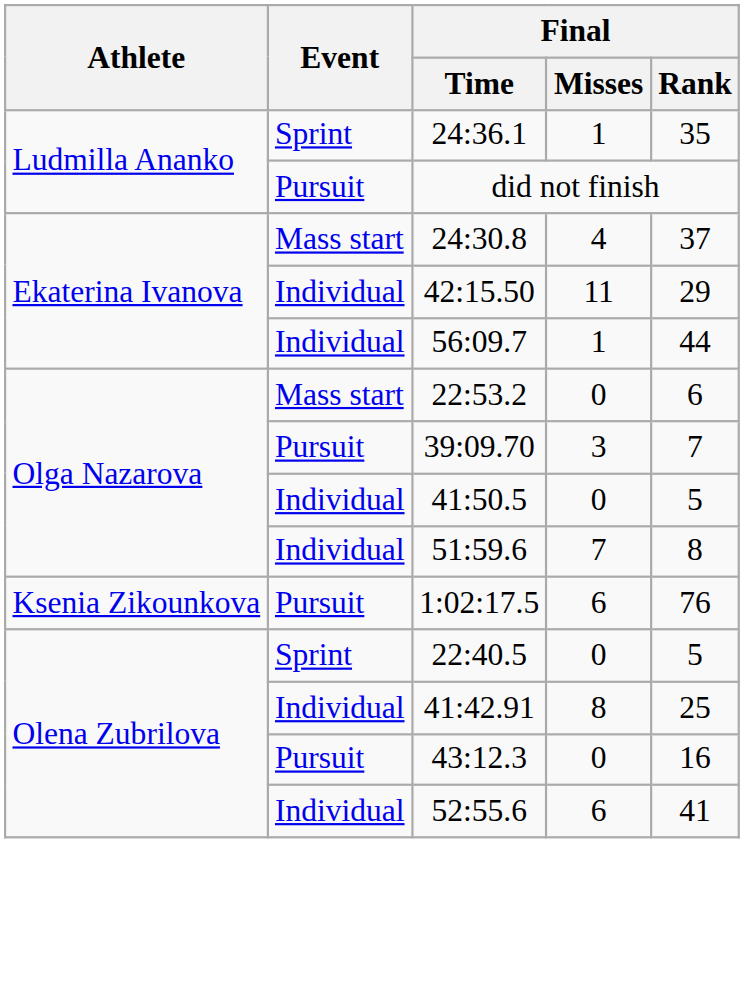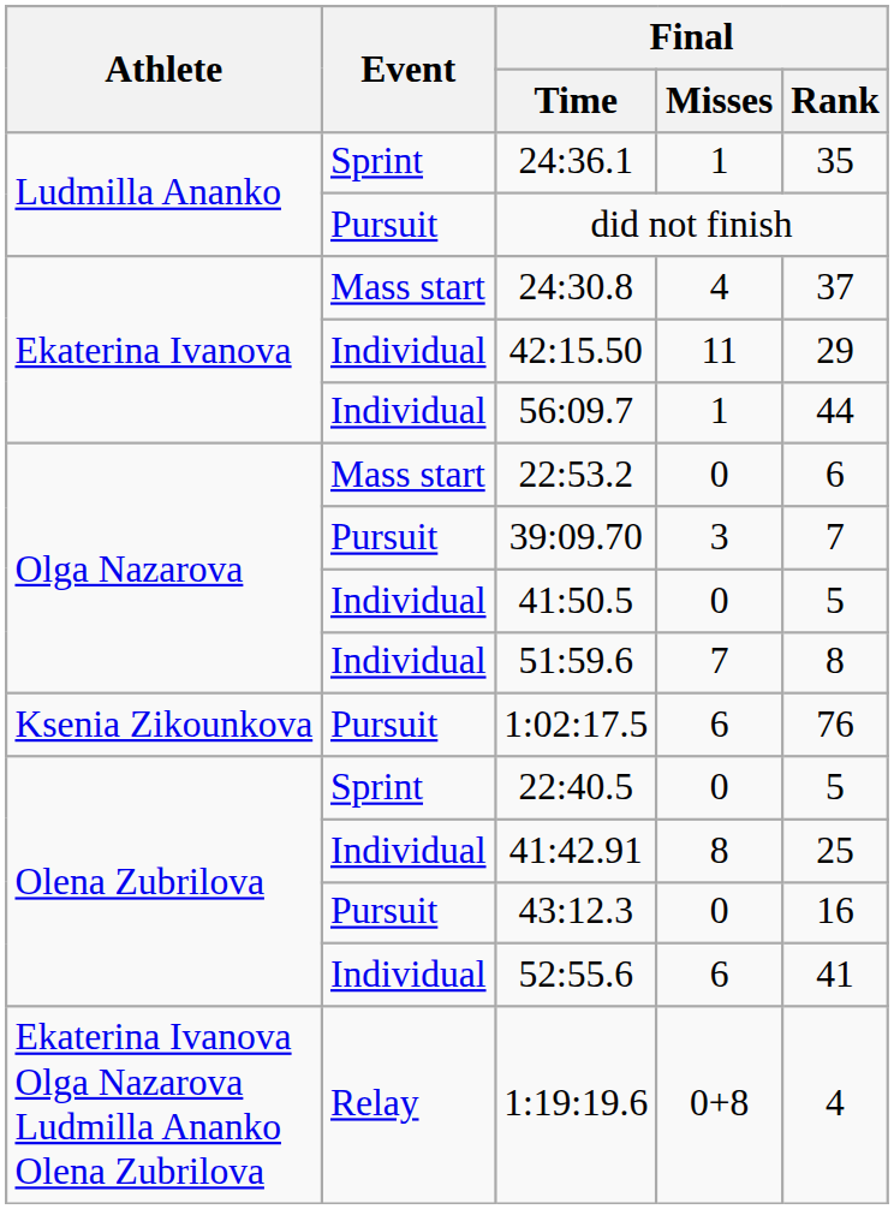+ row: Ekaterina Ivanova Olga Nazarova Ludmilla Ananko Olena Zubrilova | Relay | 1:19:19.6 | 0+8 | 4
